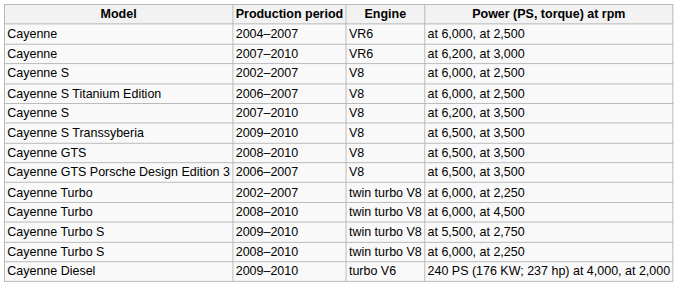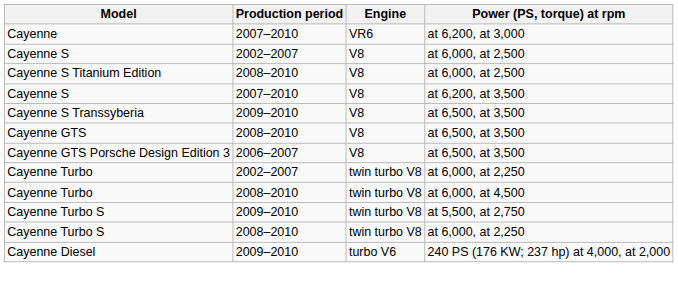- row: Cayenne | 2004–2007 | VR6 | at 6,000, at 2,500
Cayenne S Titanium Edition | Production period: 2006–2007 -> 2008–2010
